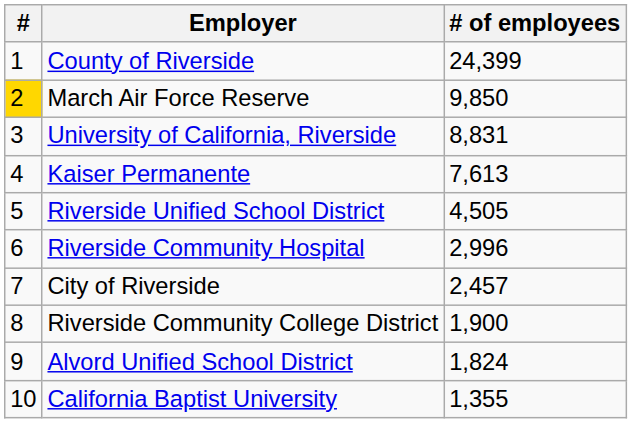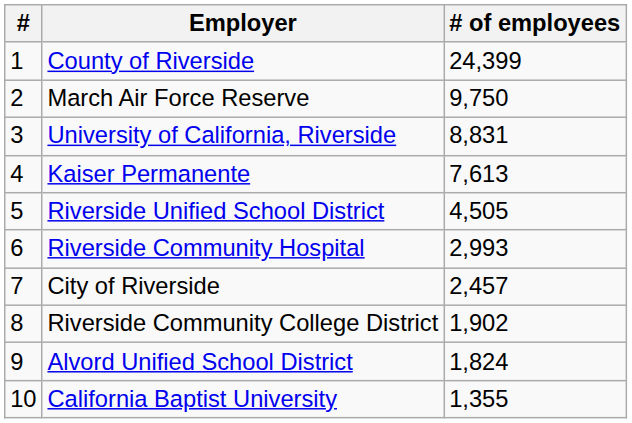March Air Force Reserve | #: gold background -> no background
March Air Force Reserve | # of employees: 9,850 -> 9,750
Riverside Community Hospital | # of employees: 2,996 -> 2,993
Riverside Community College District | # of employees: 1,900 -> 1,902
